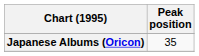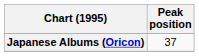Japanese Albums (Oricon) | Peak position: 35 -> 37
